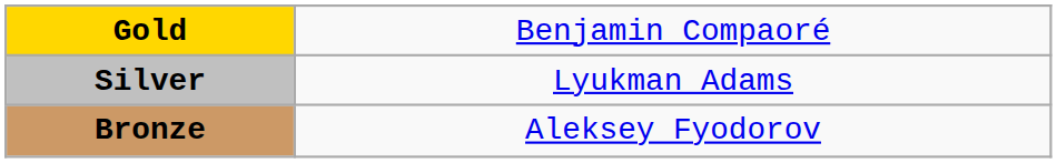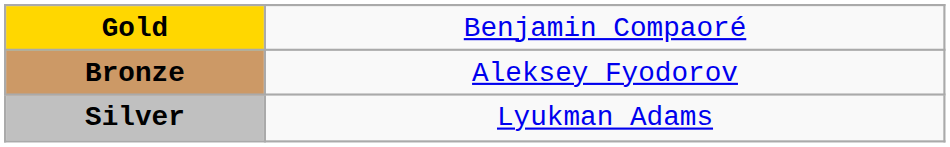rows swapped: Silver <-> Bronze
